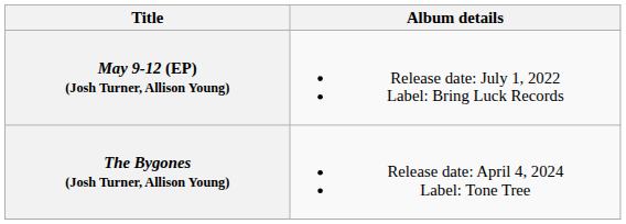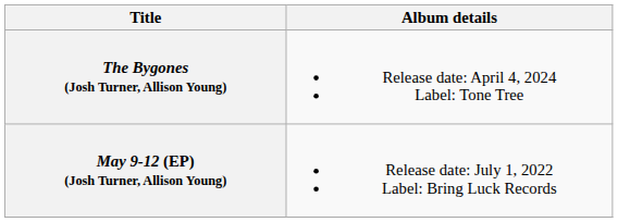rows swapped: May 9-12 (EP) (Josh Turner, Allison Young) <-> The Bygones (Josh Turner, Allison Young)
